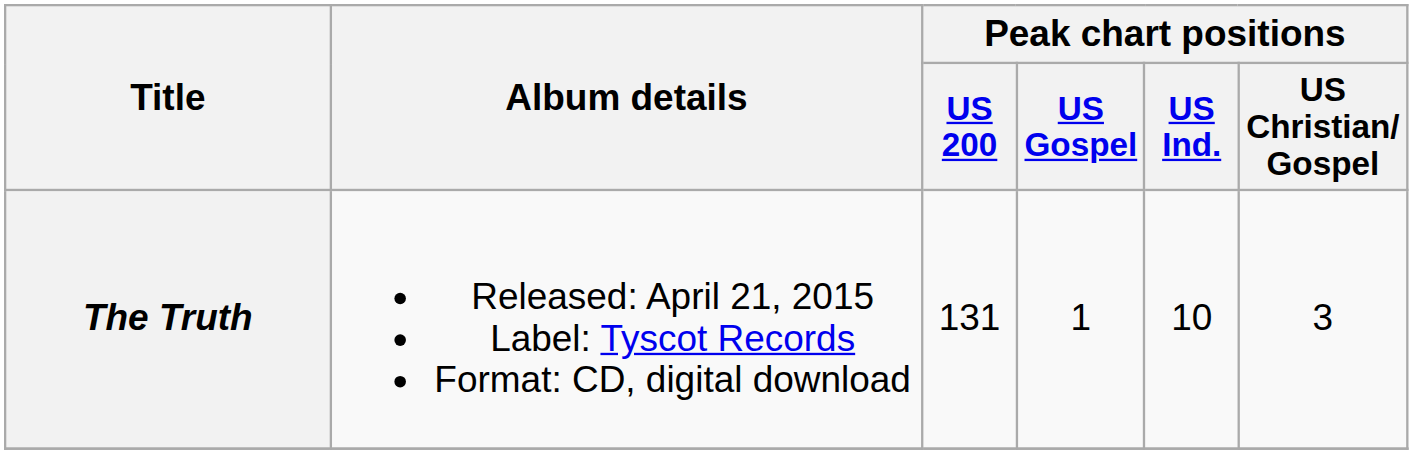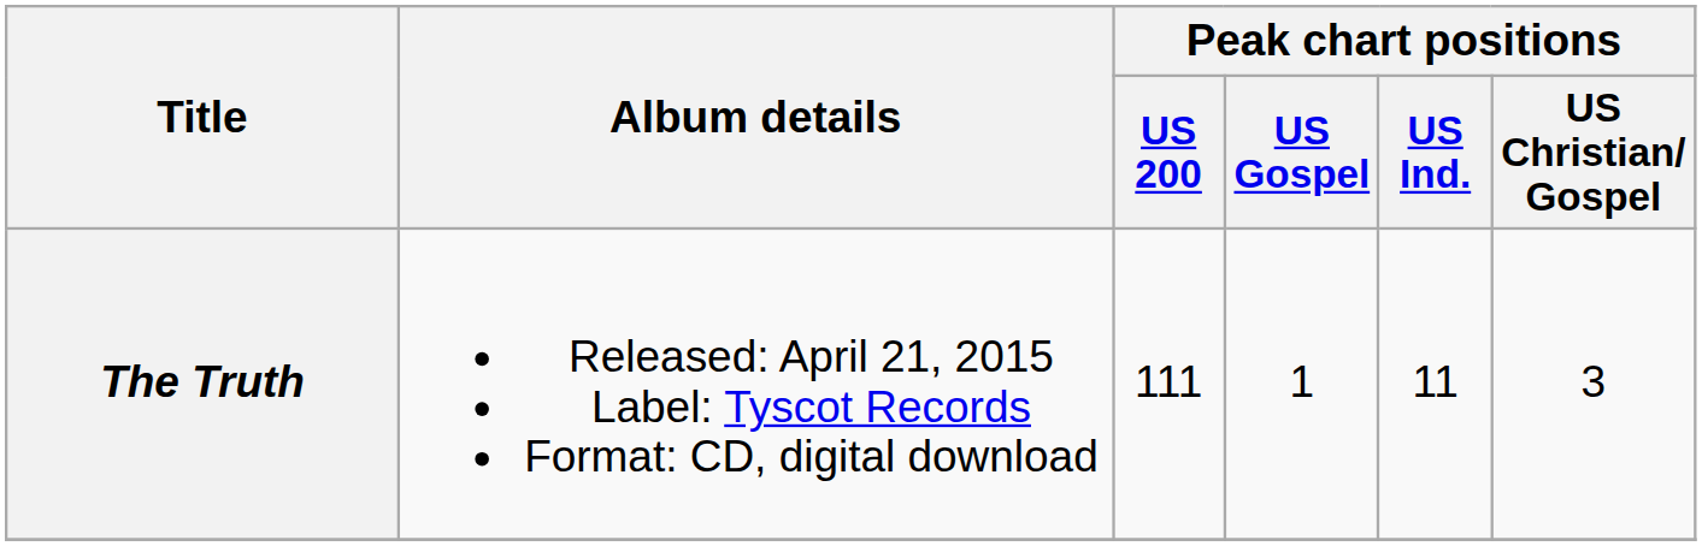The Truth | Peak chart positions / US 200: 131 -> 111
The Truth | Peak chart positions / US Ind.: 10 -> 11
